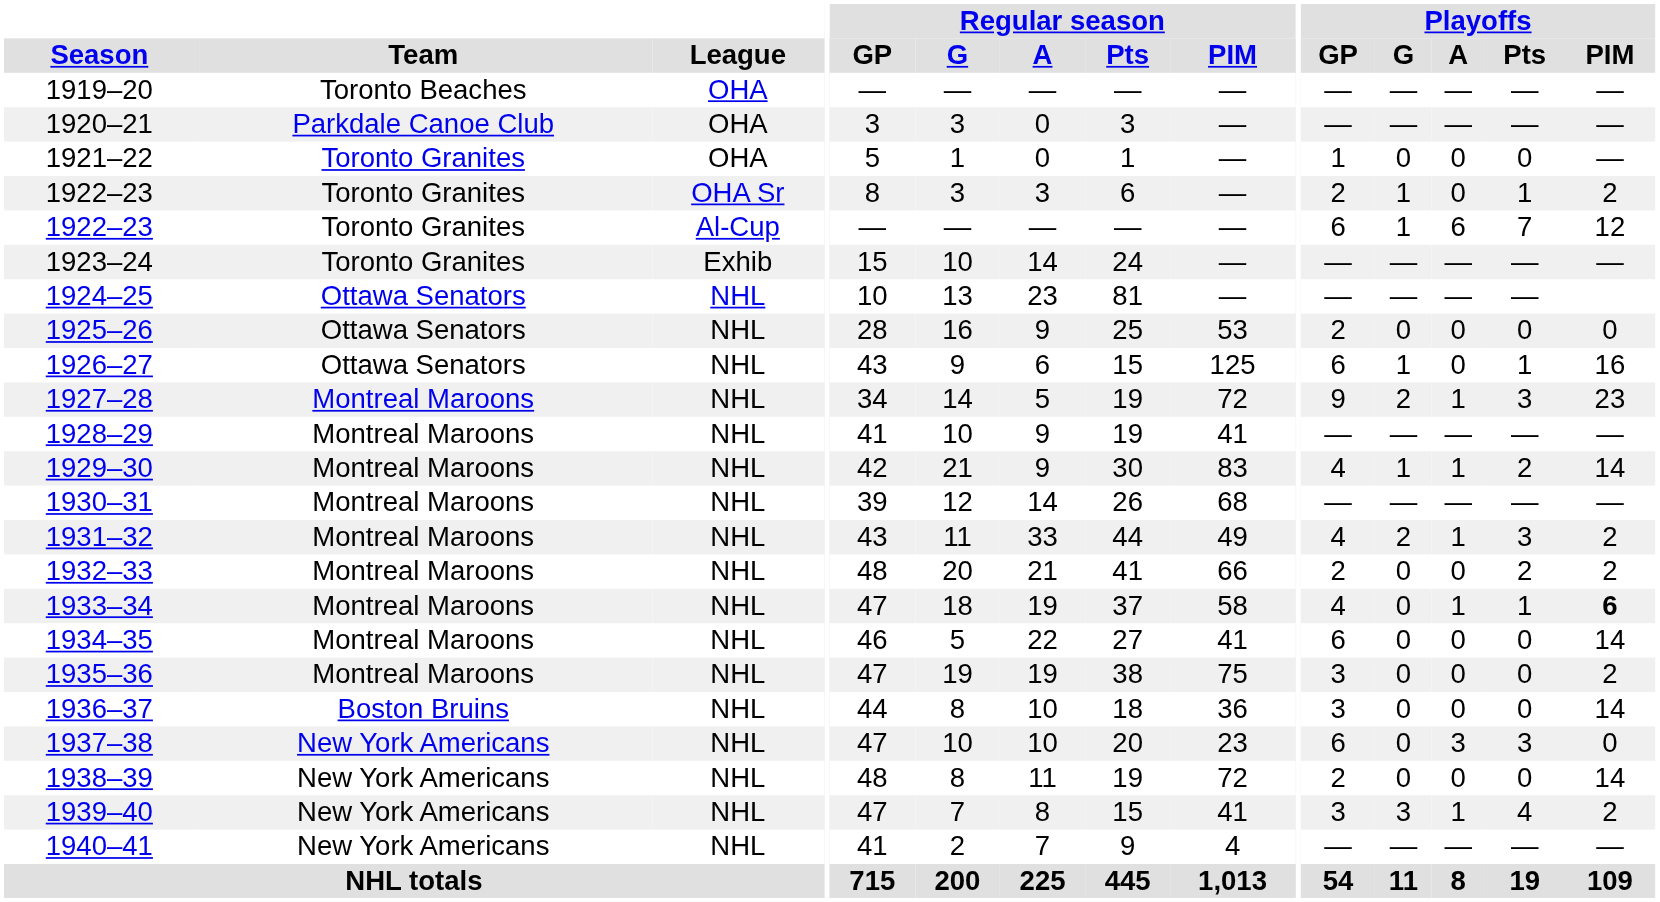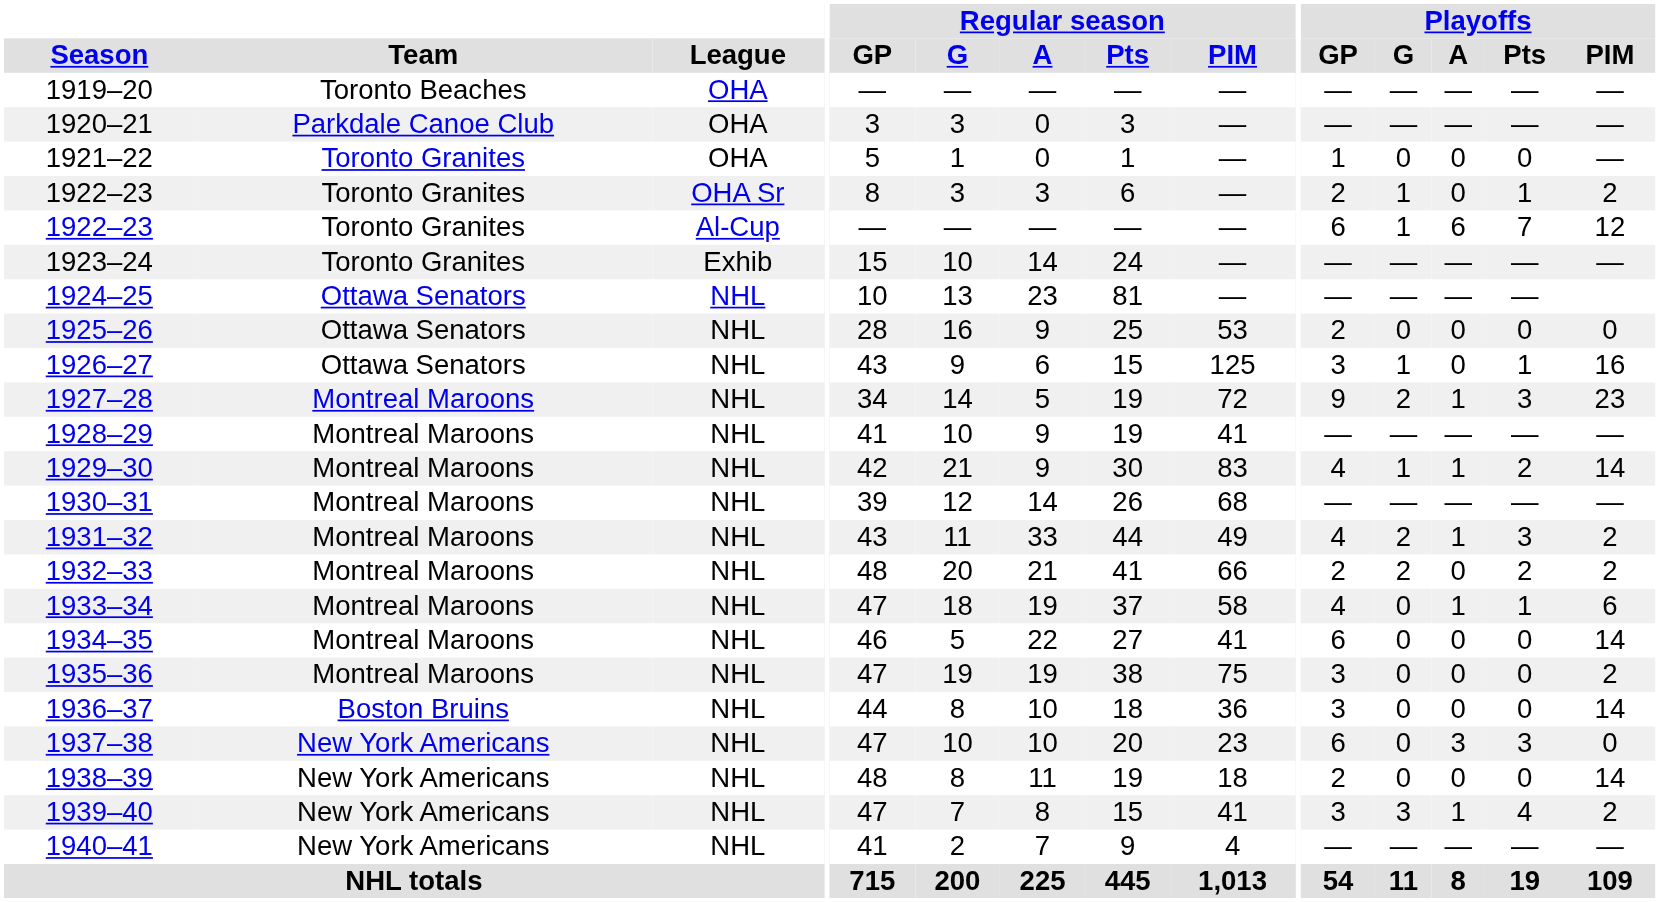1926–27 | Playoffs / GP: 6 -> 3
1932–33 | Playoffs / G: 0 -> 2
1933–34 | Playoffs / PIM: bold -> normal
1938–39 | Regular season / PIM: 72 -> 18
